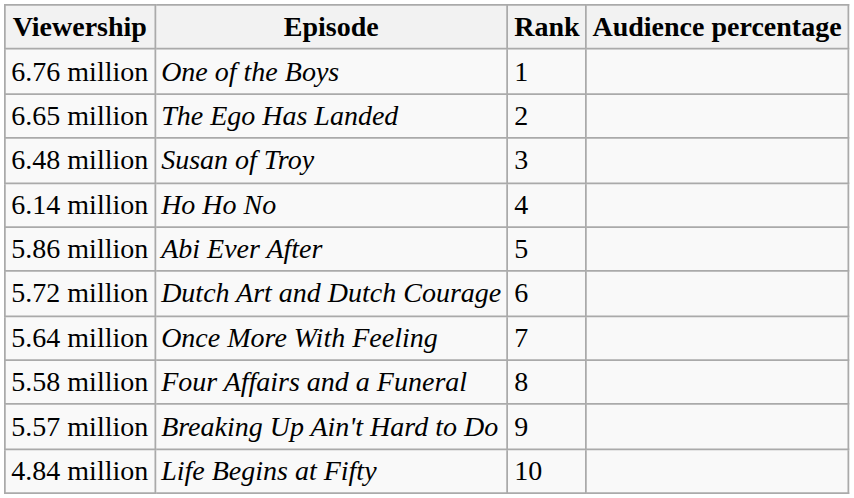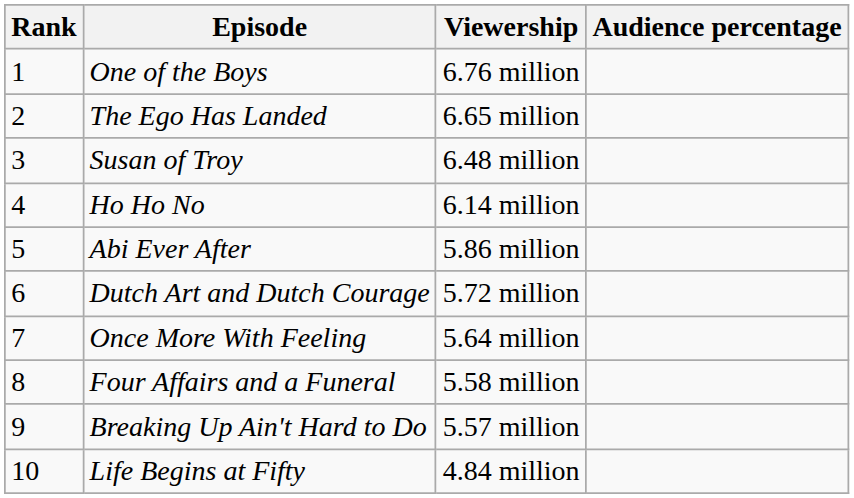columns swapped: Rank <-> Viewership
